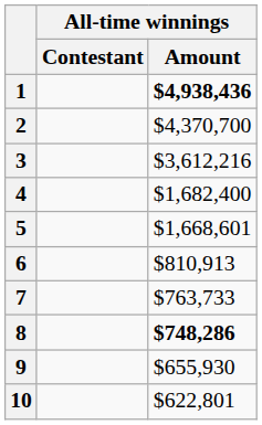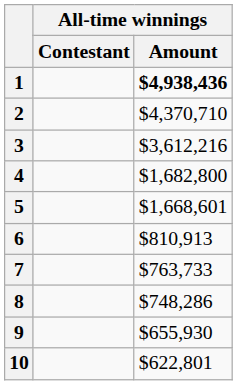2 | All-time winnings / Amount: $4,370,700 -> $4,370,710
4 | All-time winnings / Amount: $1,682,400 -> $1,682,800
8 | All-time winnings / Amount: bold -> normal
